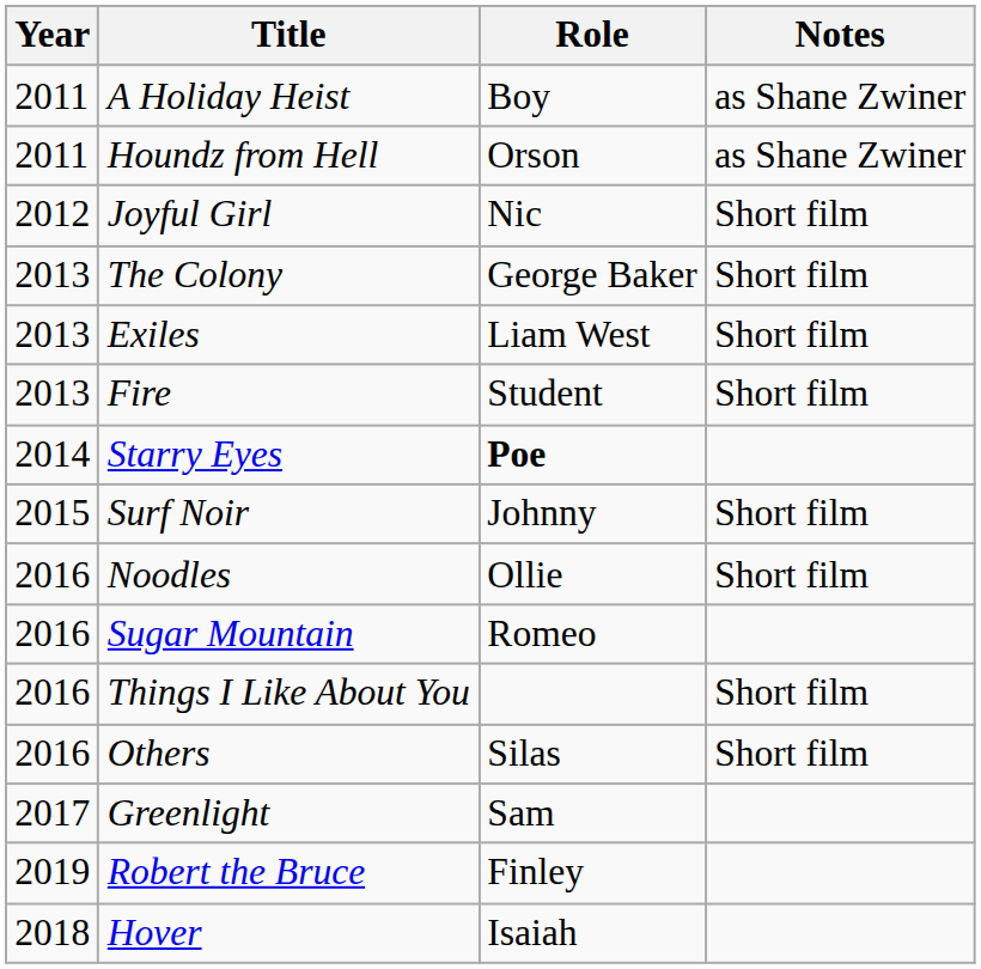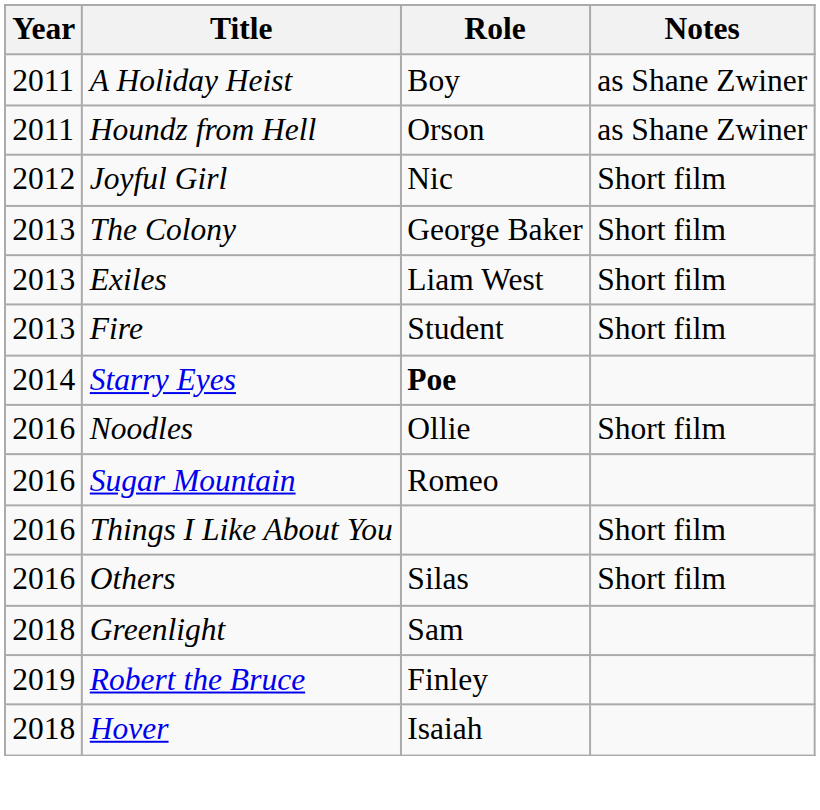- row: 2015 | Surf Noir | Johnny | Short film
Greenlight | Year: 2017 -> 2018
